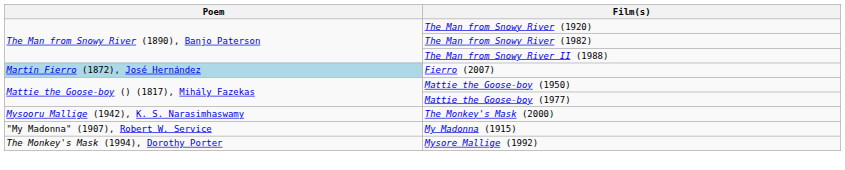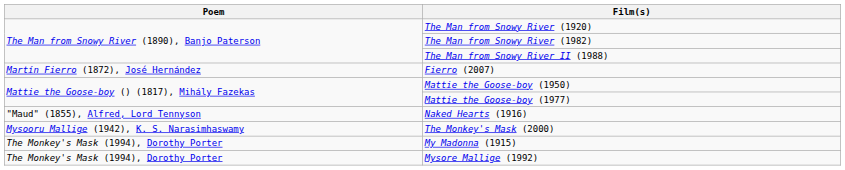Fierro (2007) | Poem: lightblue background -> no background
+ row: "Maud" (1855), Alfred, Lord Tennyson | Naked Hearts (1916)
My Madonna (1915) | Poem: "My Madonna" (1907), Robert W. Service -> The Monkey's Mask (1994), Dorothy Porter
